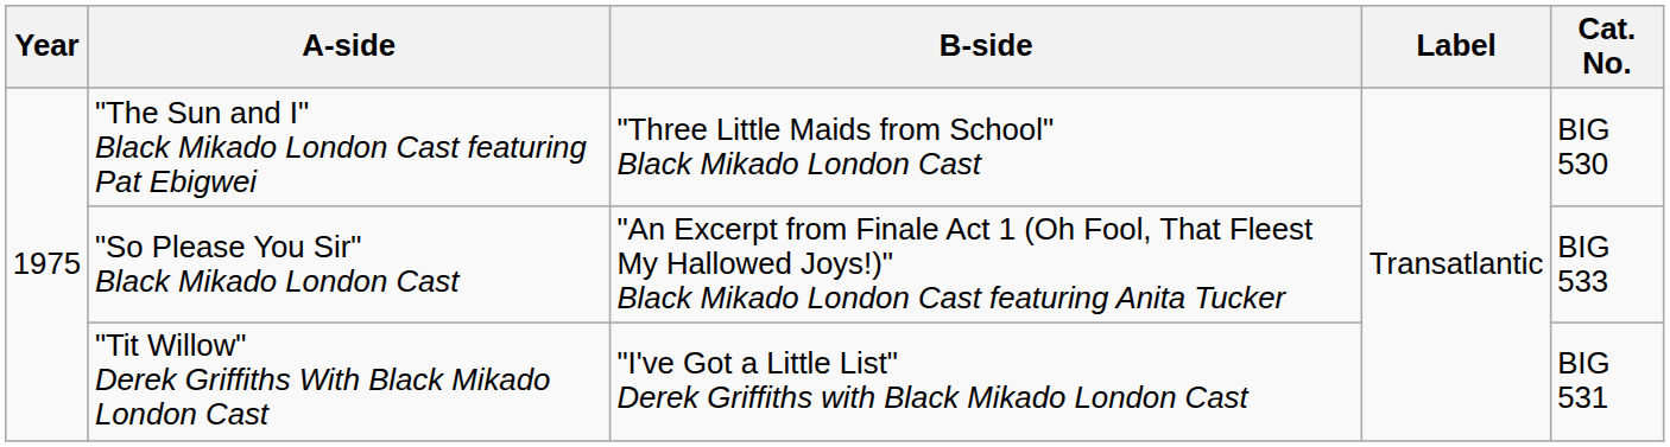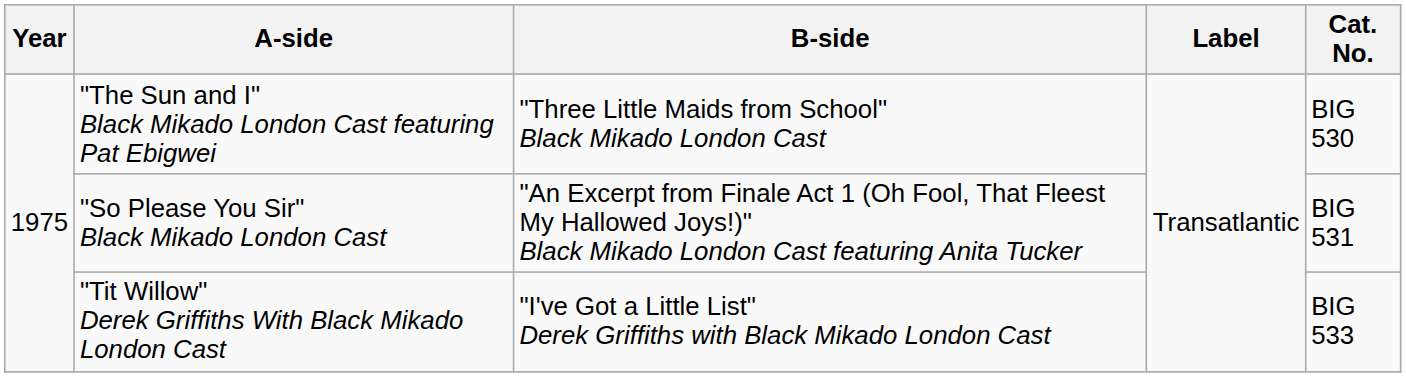"So Please You Sir" Black Mikado London Cast | Cat. No.: BIG 533 -> BIG 531
"Tit Willow" Derek Griffiths With Black Mikado London Cast | Cat. No.: BIG 531 -> BIG 533
